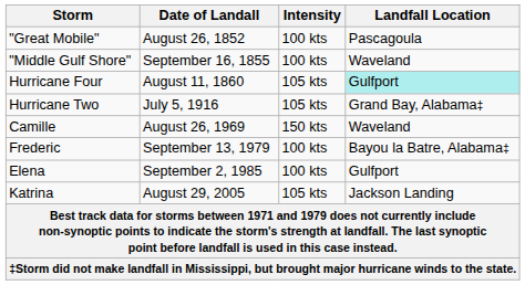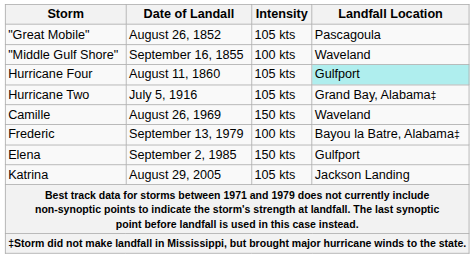"Great Mobile" | Intensity: 100 kts -> 105 kts
Elena | Intensity: 100 kts -> 150 kts
